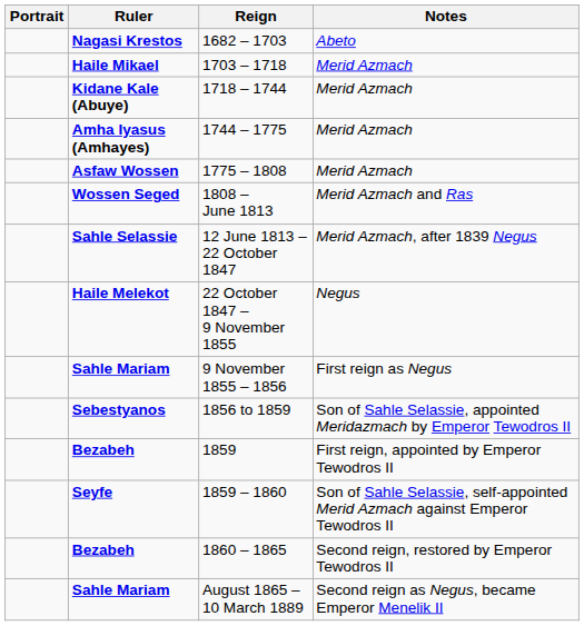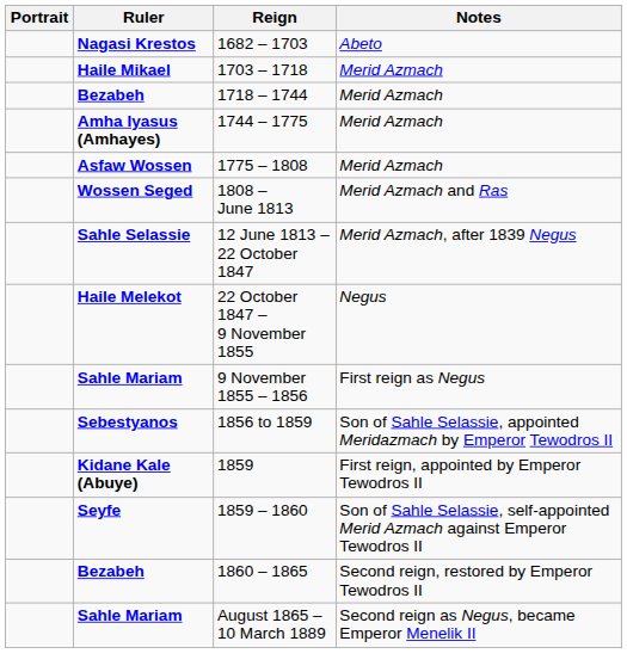1718 – 1744 | Ruler: Kidane Kale (Abuye) -> Bezabeh
1859 | Ruler: Bezabeh -> Kidane Kale (Abuye)
